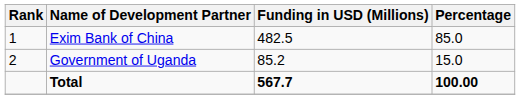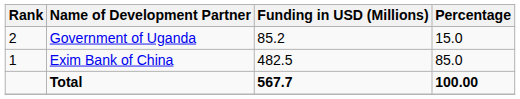rows swapped: Exim Bank of China <-> Government of Uganda
